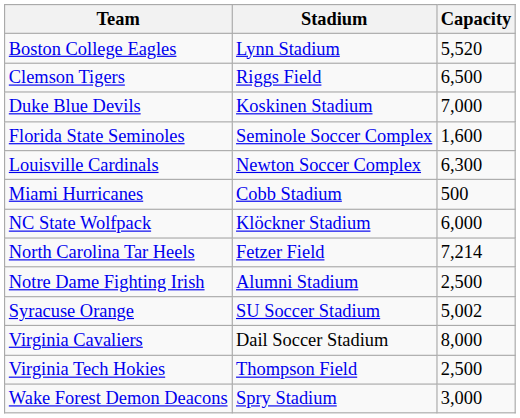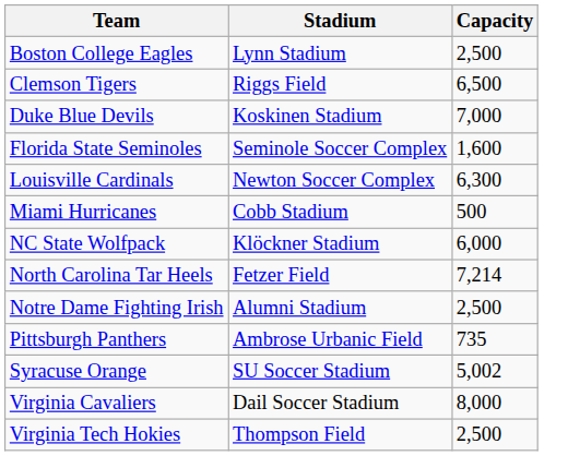Boston College Eagles | Capacity: 5,520 -> 2,500
+ row: Pittsburgh Panthers | Ambrose Urbanic Field | 735
- row: Wake Forest Demon Deacons | Spry Stadium | 3,000
